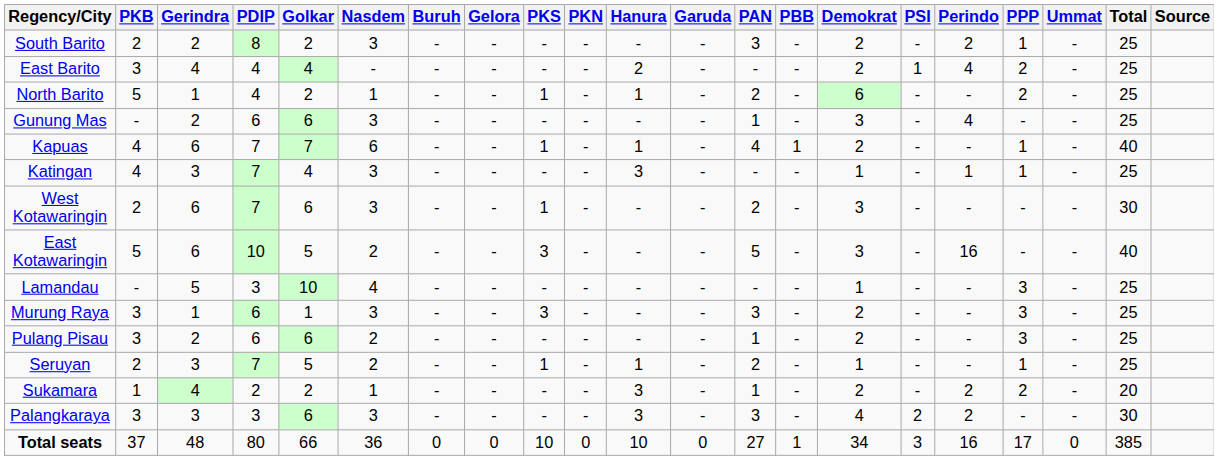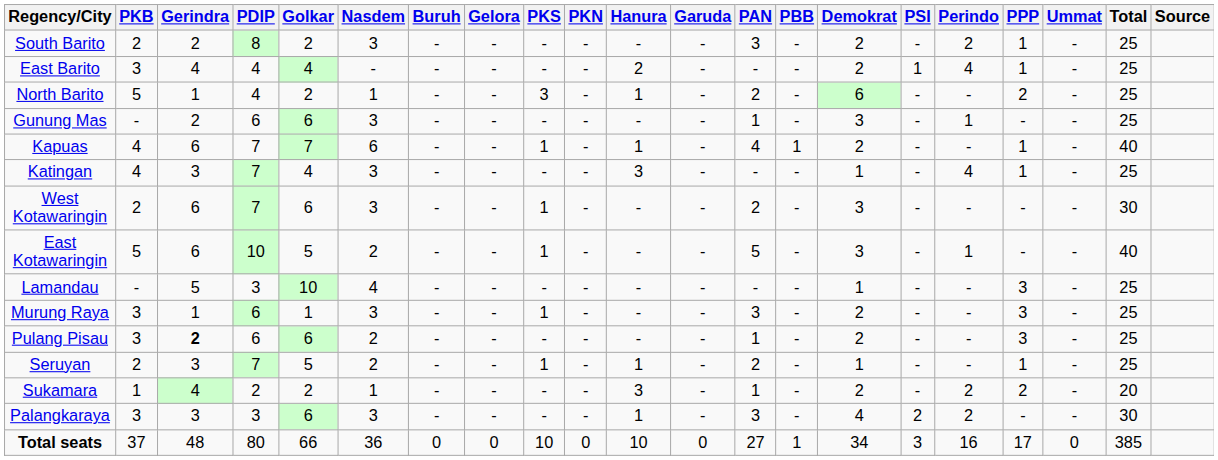East Barito | PPP: 2 -> 1
North Barito | PKS: 1 -> 3
Gunung Mas | Perindo: 4 -> 1
Katingan | Perindo: 1 -> 4
East Kotawaringin | PKS: 3 -> 1
East Kotawaringin | Perindo: 16 -> 1
Murung Raya | PKS: 3 -> 1
Pulang Pisau | Gerindra: normal -> bold
Palangkaraya | Hanura: 3 -> 1
